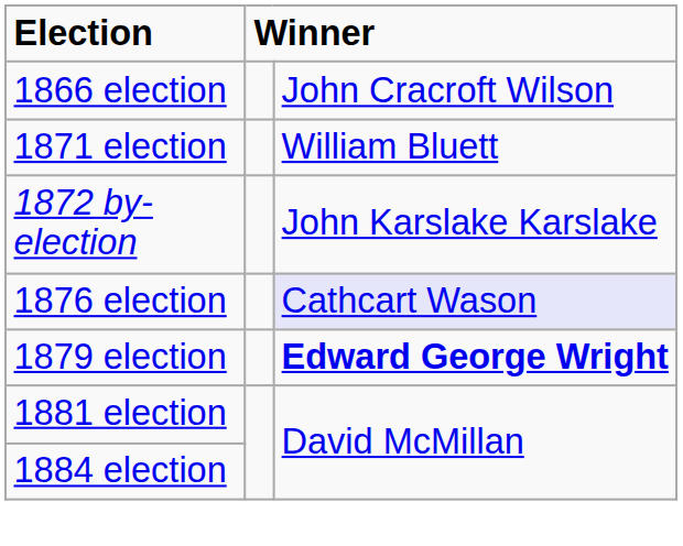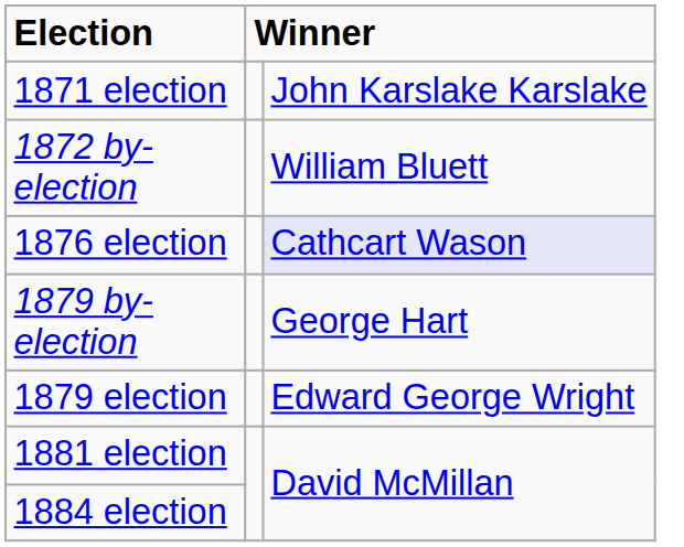- row: 1866 election | John Cracroft Wilson
1871 election | column 3: William Bluett -> John Karslake Karslake
1872 by-election | column 3: John Karslake Karslake -> William Bluett
+ row: 1879 by-election | George Hart
1879 election | column 3: bold -> normal
